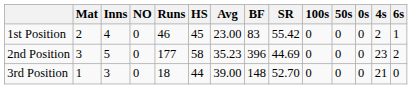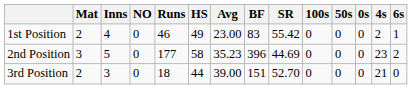1st Position | HS: 45 -> 49
3rd Position | Mat: 1 -> 2
3rd Position | BF: 148 -> 151
